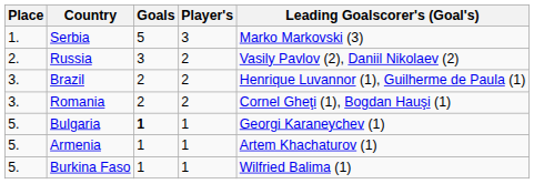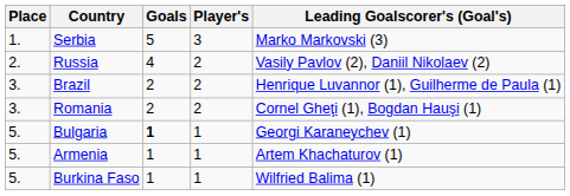Russia | Goals: 3 -> 4
